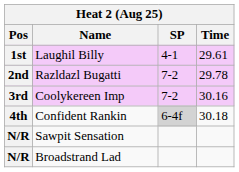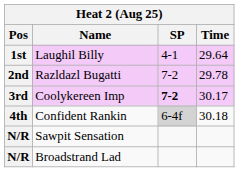Laughil Billy | Time: 29.61 -> 29.64
Coolykereen Imp | SP: normal -> bold
Coolykereen Imp | Time: 30.16 -> 30.17
